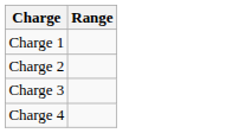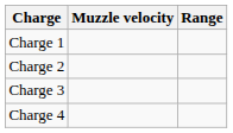+ column: Muzzle velocity
